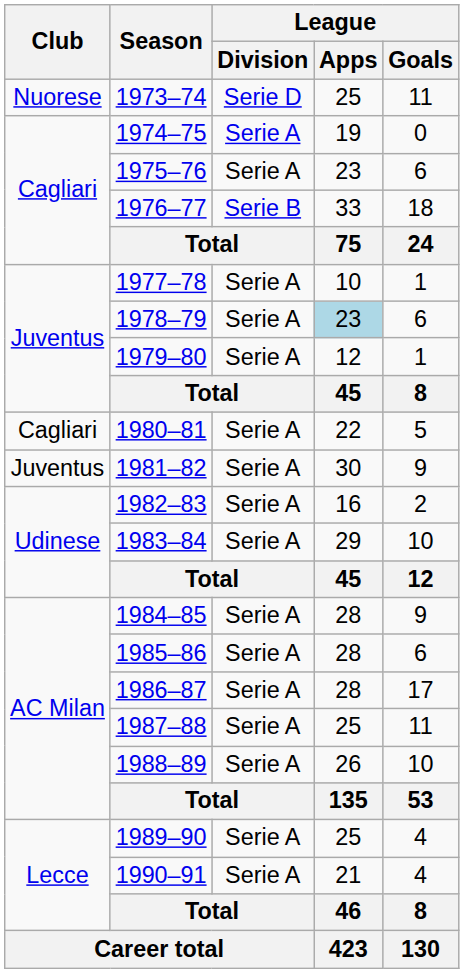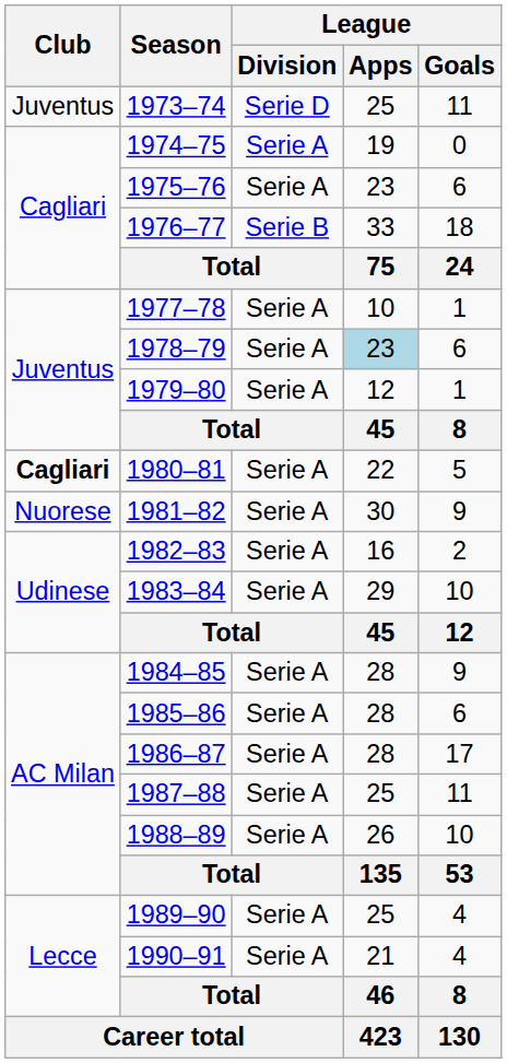1973–74 | Club: Nuorese -> Juventus
1980–81 | Club: normal -> bold
1981–82 | Club: Juventus -> Nuorese
